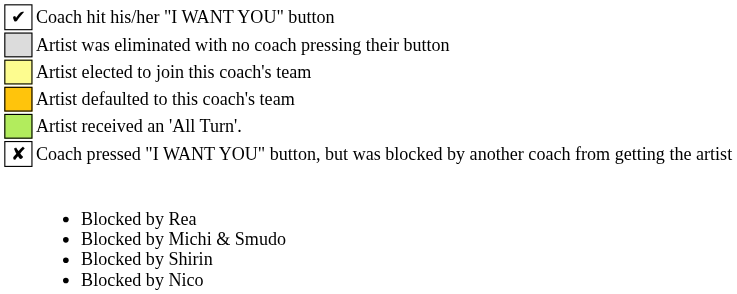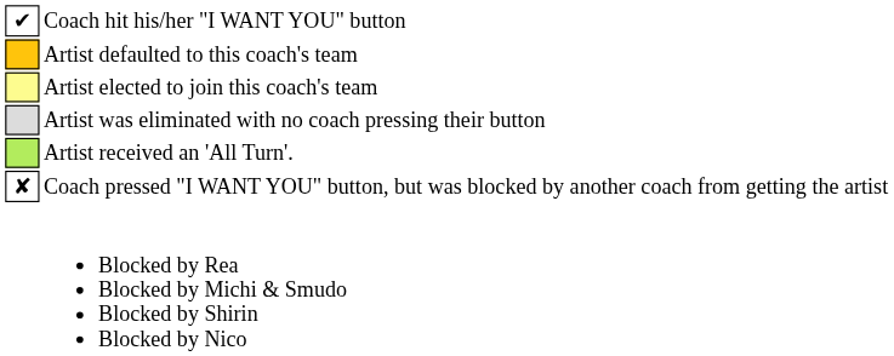rows swapped: Artist defaulted to this coach's team <-> Artist was eliminated with no coach pressing their button
